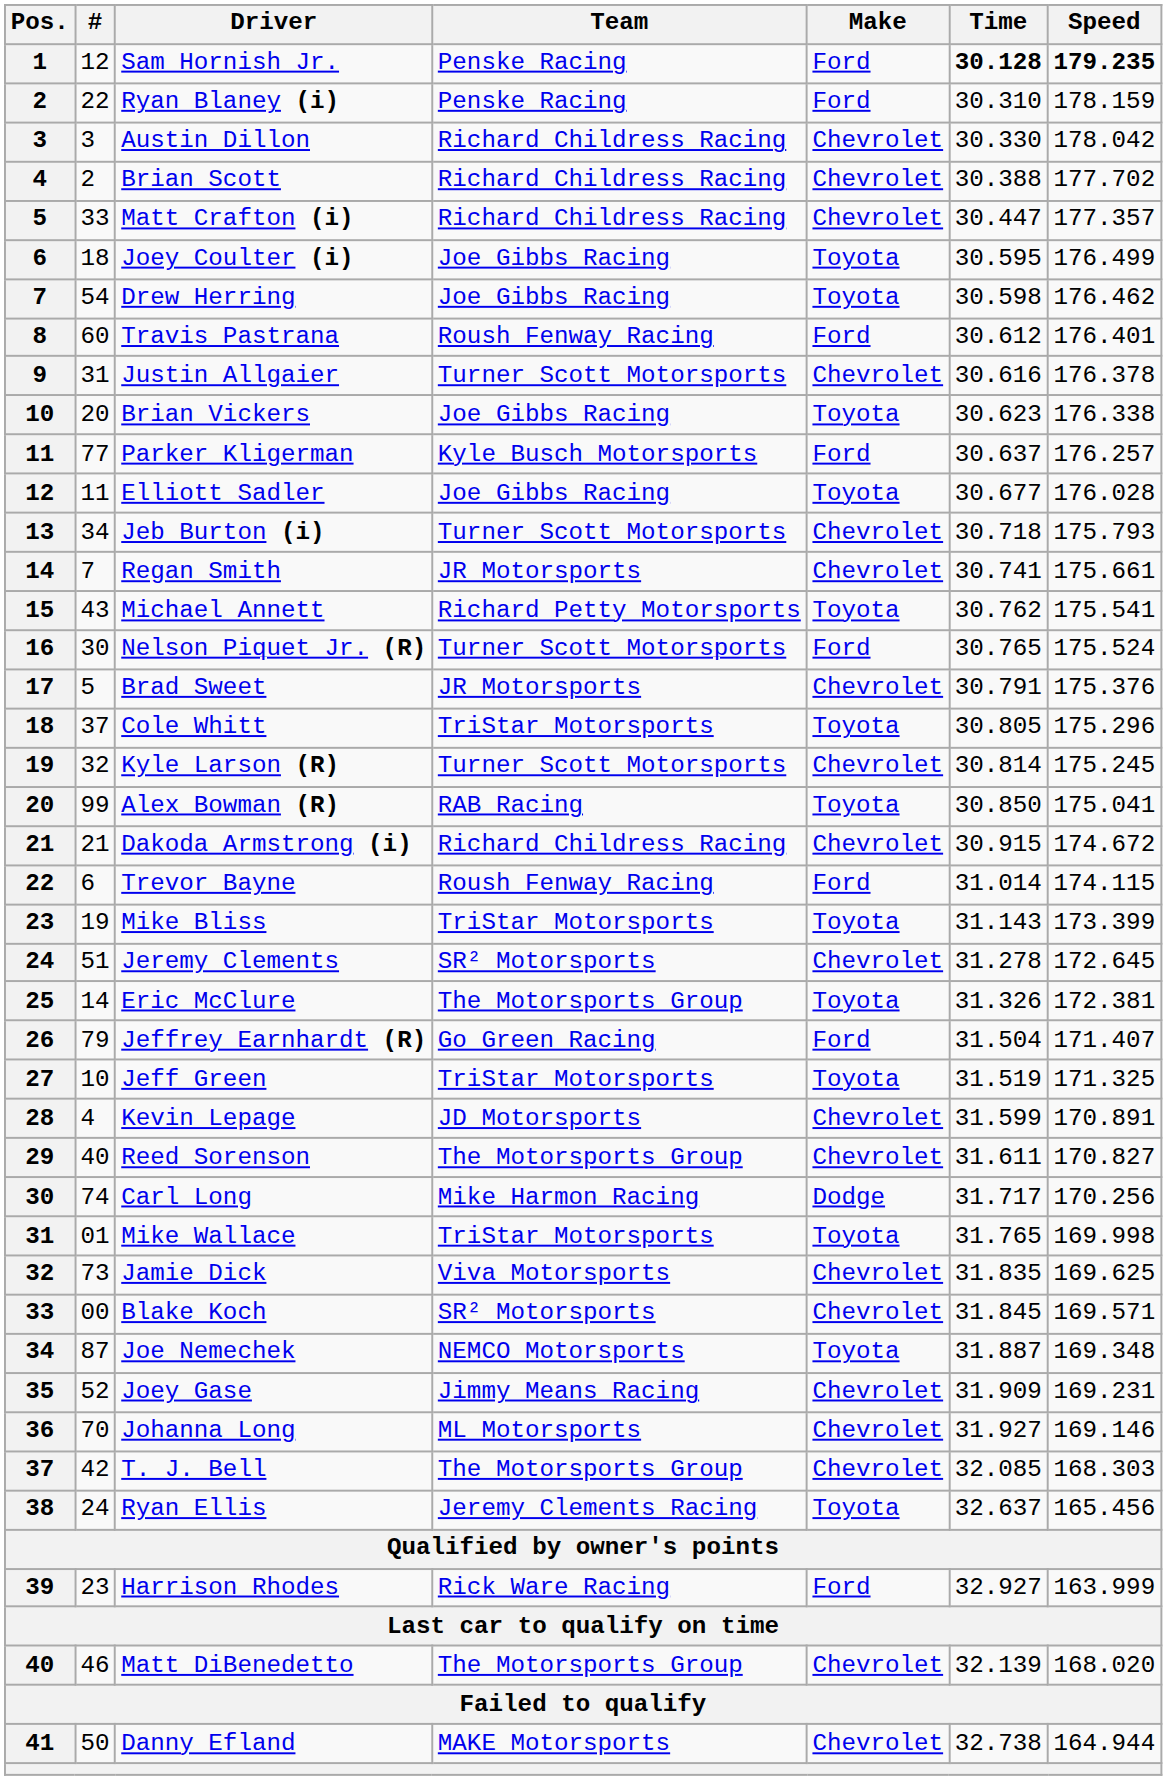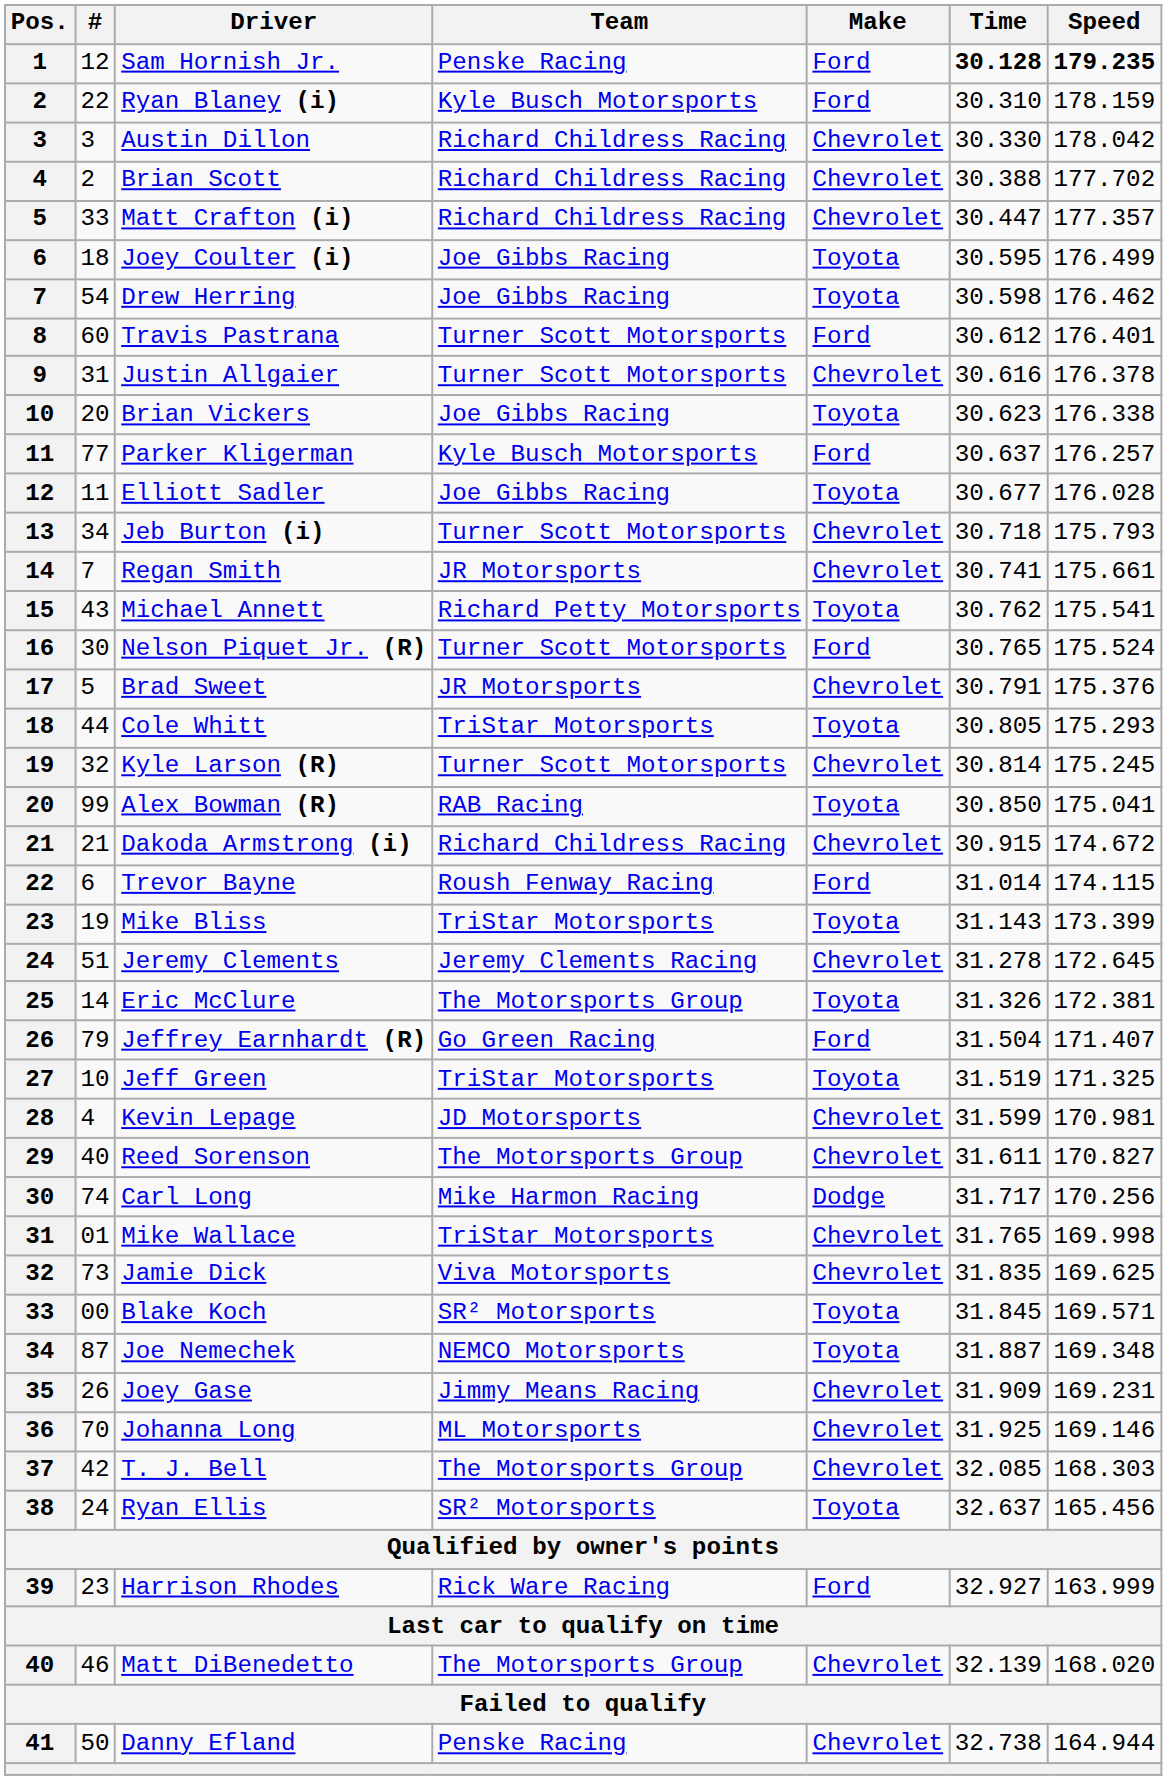Ryan Blaney (i) | Team: Penske Racing -> Kyle Busch Motorsports
Travis Pastrana | Team: Roush Fenway Racing -> Turner Scott Motorsports
Cole Whitt | #: 37 -> 44
Cole Whitt | Speed: 175.296 -> 175.293
Jeremy Clements | Team: SR² Motorsports -> Jeremy Clements Racing
Kevin Lepage | Speed: 170.891 -> 170.981
Mike Wallace | Make: Toyota -> Chevrolet
Blake Koch | Make: Chevrolet -> Toyota
Joey Gase | #: 52 -> 26
Johanna Long | Time: 31.927 -> 31.925
Ryan Ellis | Team: Jeremy Clements Racing -> SR² Motorsports
Danny Efland | Team: MAKE Motorsports -> Penske Racing
